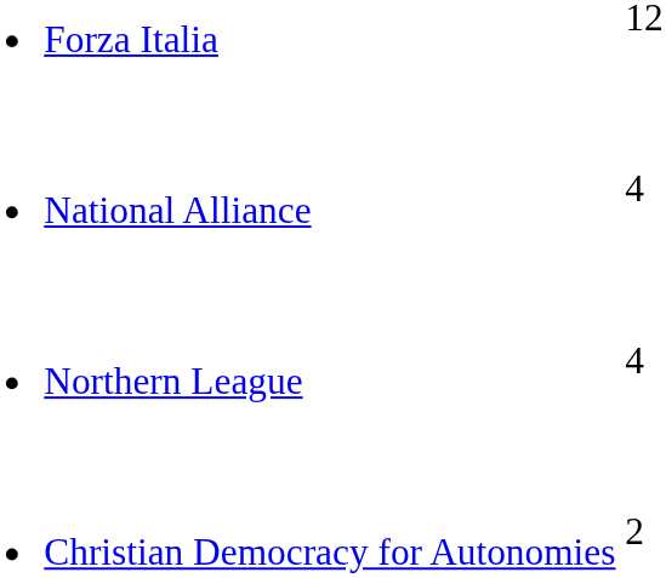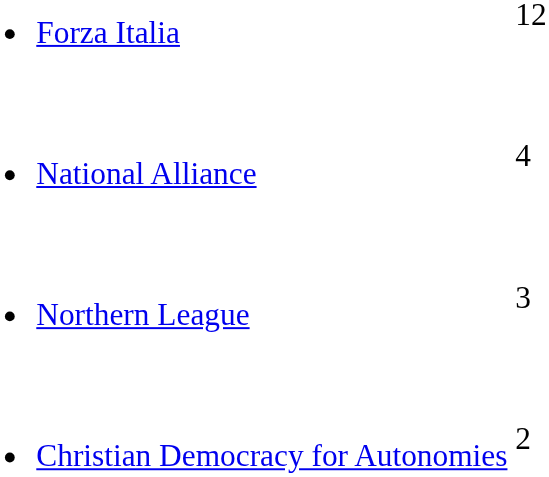Northern League | column 2: 4 -> 3
